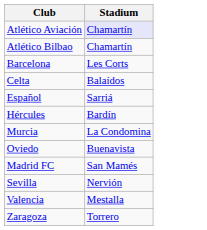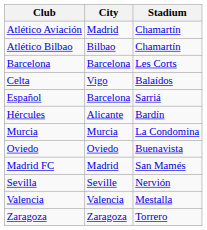+ column: City | Madrid | Bilbao | Barcelona | Vigo | Barcelona | Alicante | Murcia | Oviedo | Madrid | Seville | Valencia | Zaragoza
Atlético Aviación | Stadium: lavender background -> no background
